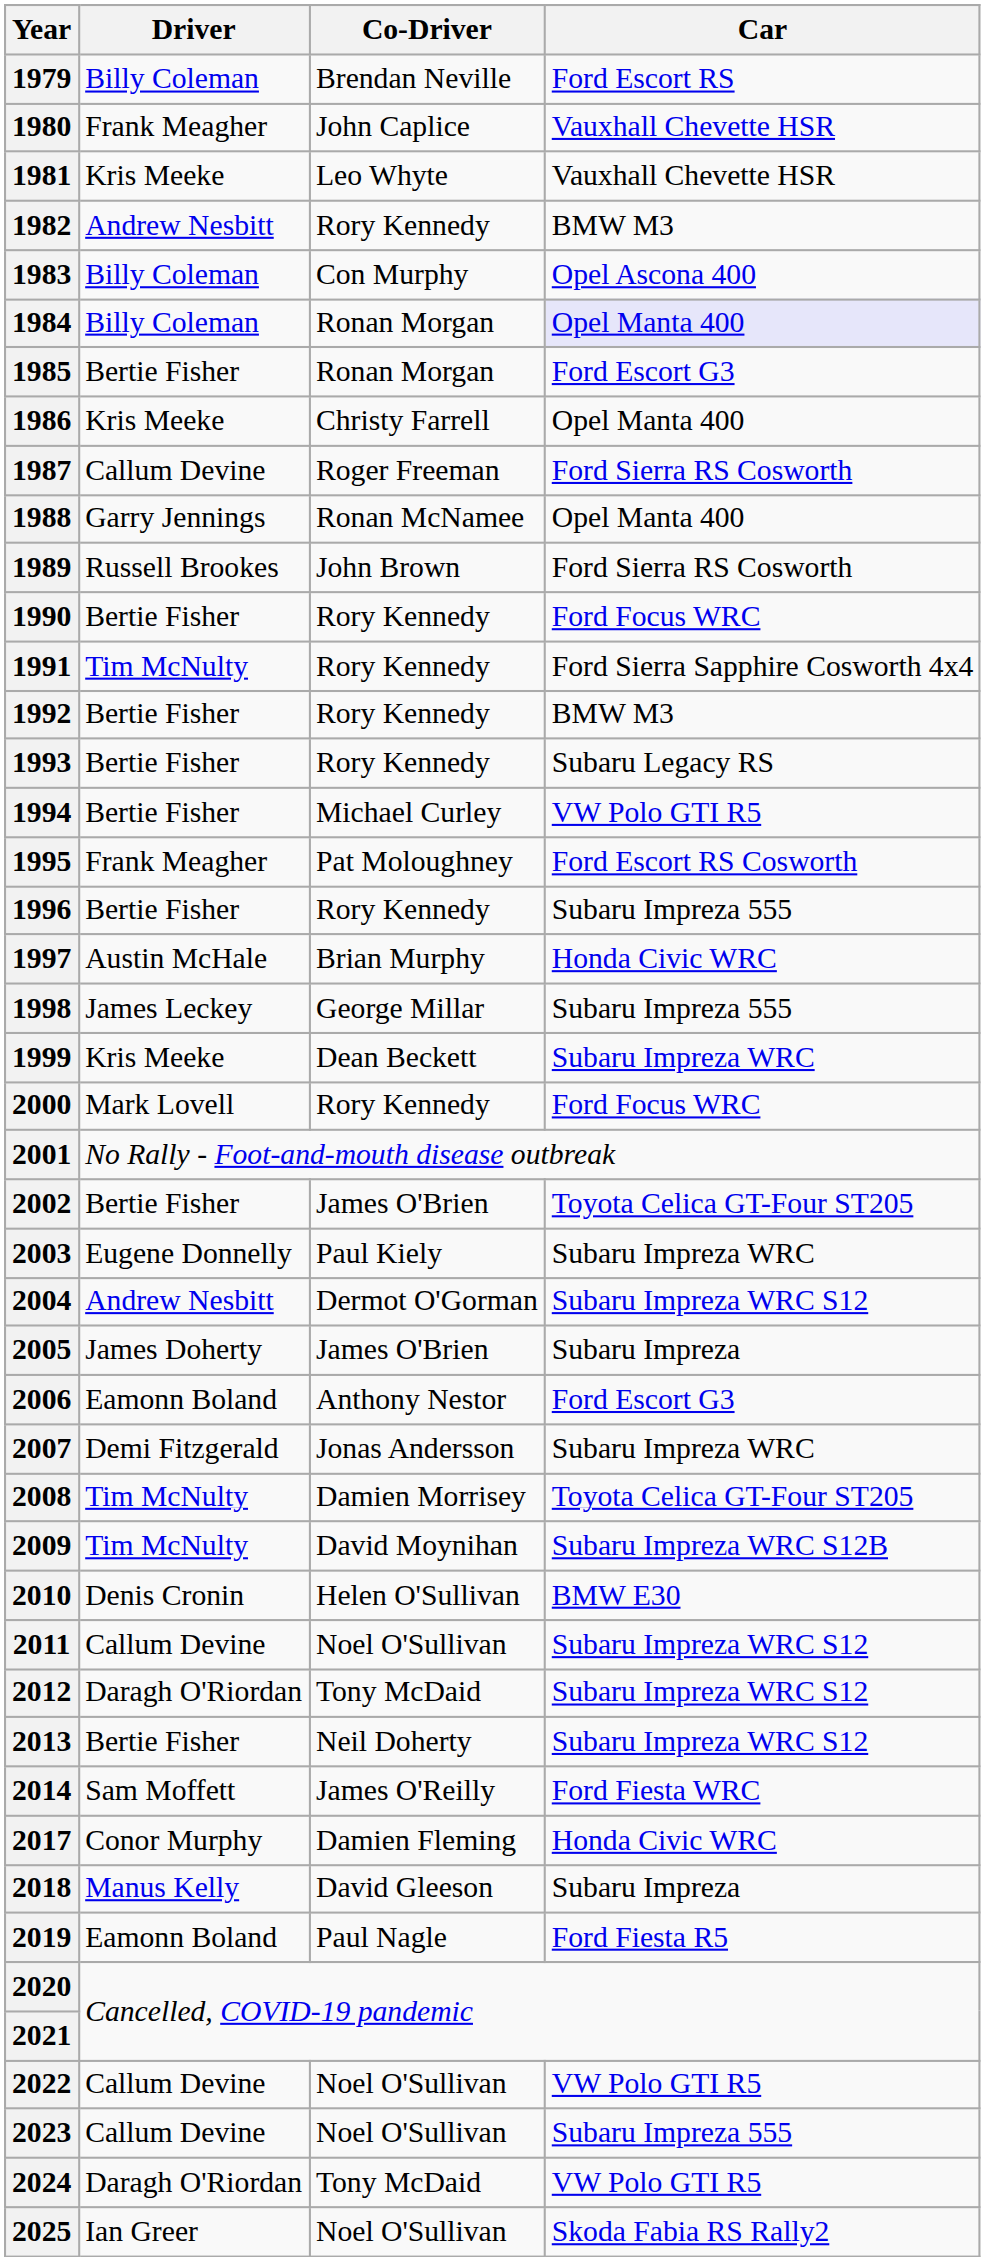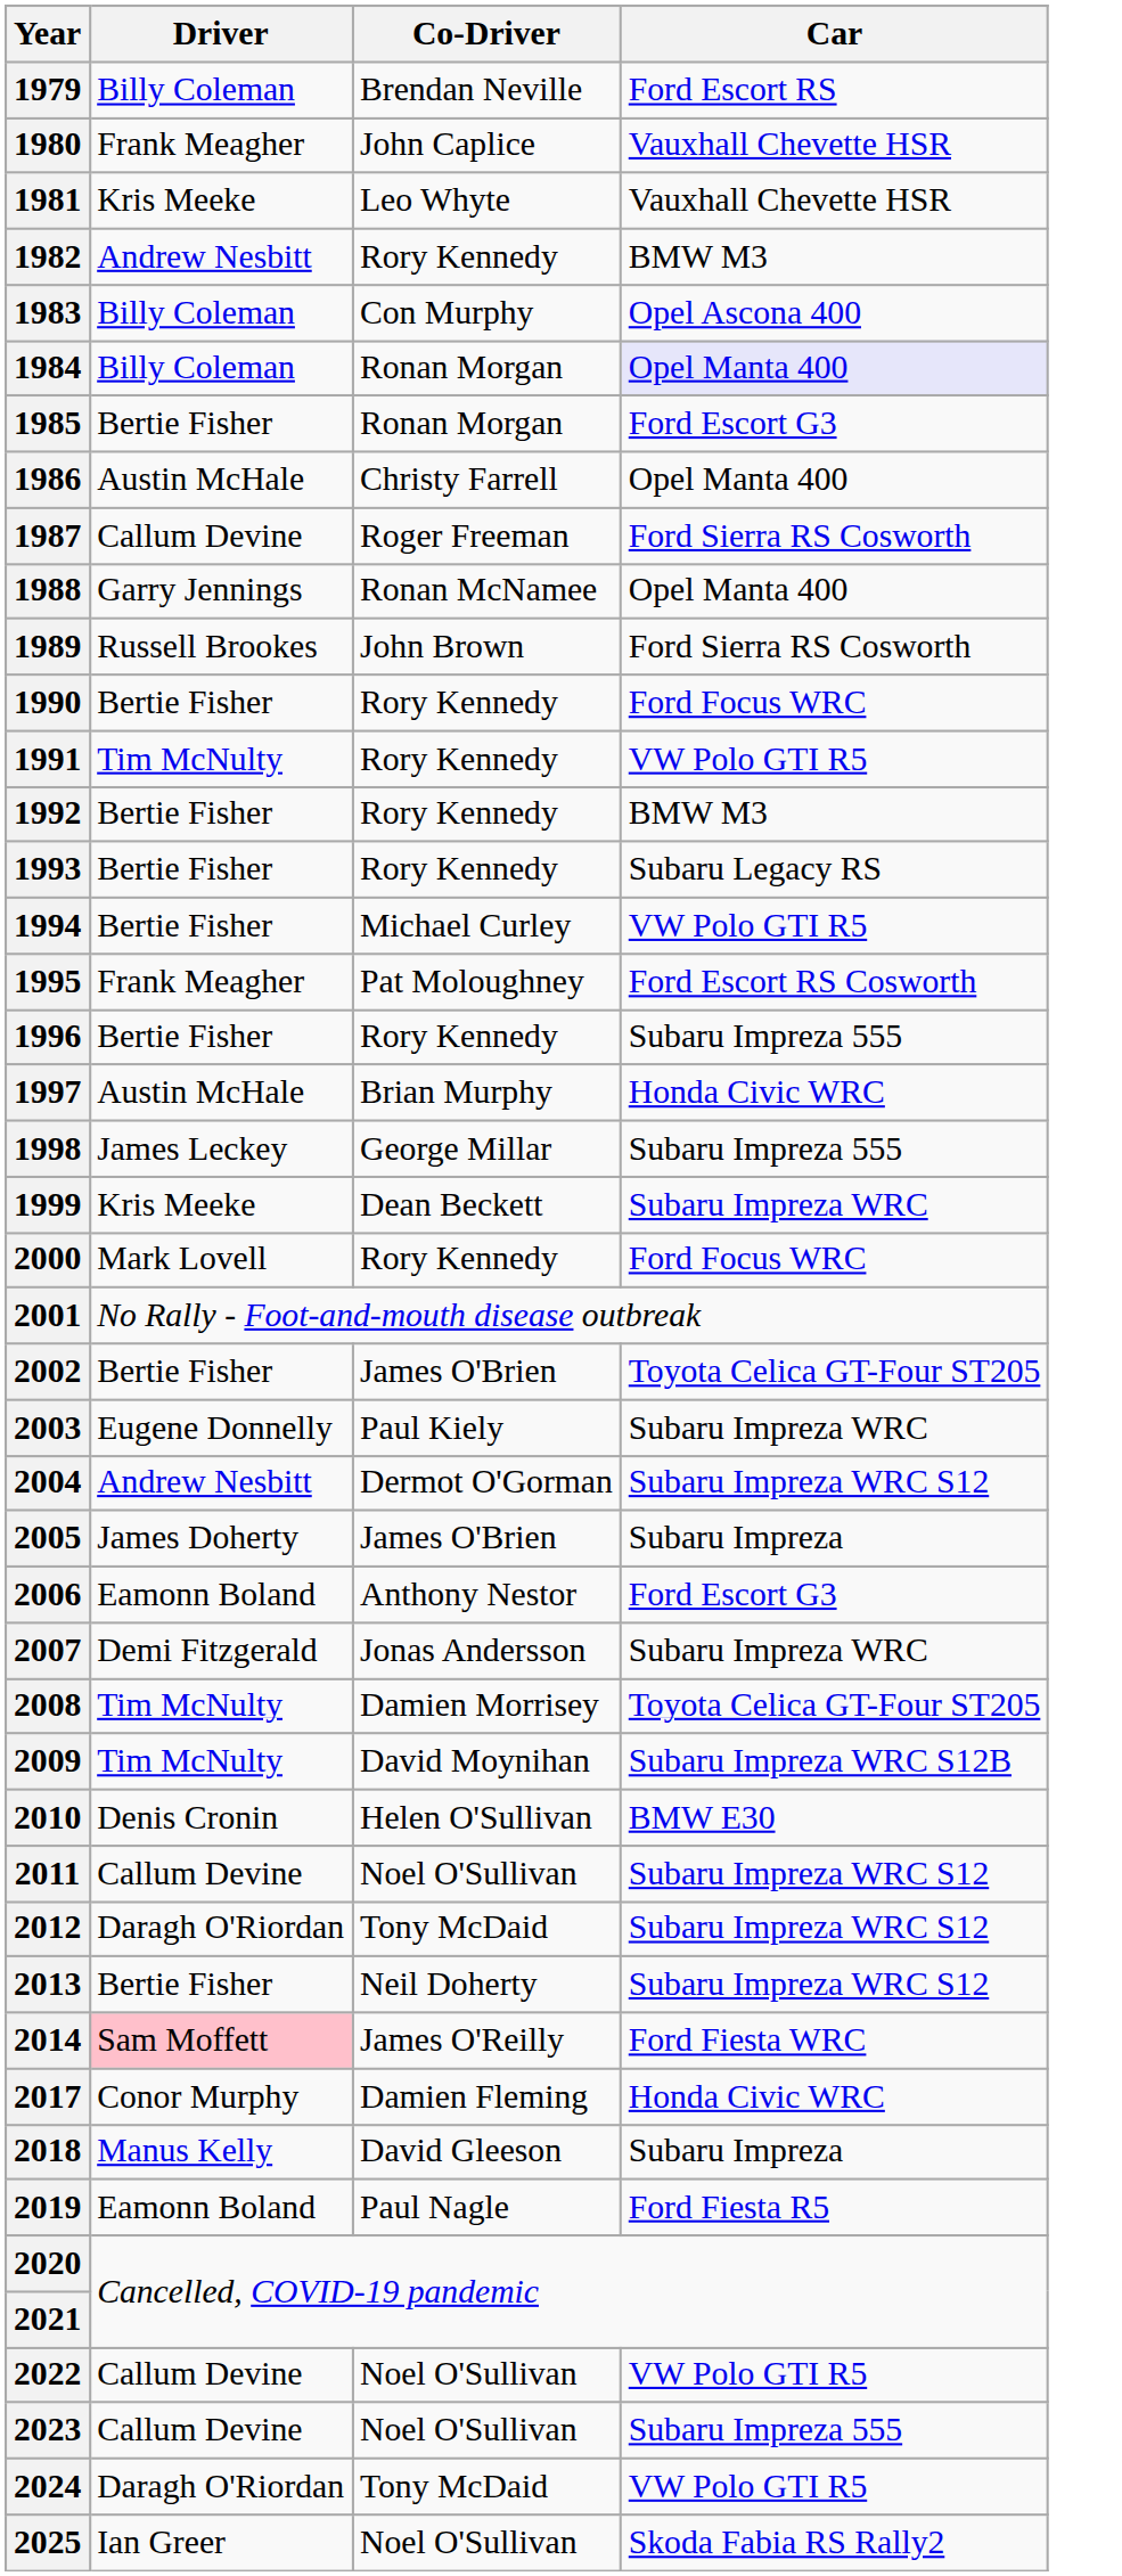1986 | Driver: Kris Meeke -> Austin McHale
1991 | Car: Ford Sierra Sapphire Cosworth 4x4 -> VW Polo GTI R5
2014 | Driver: no background -> pink background
